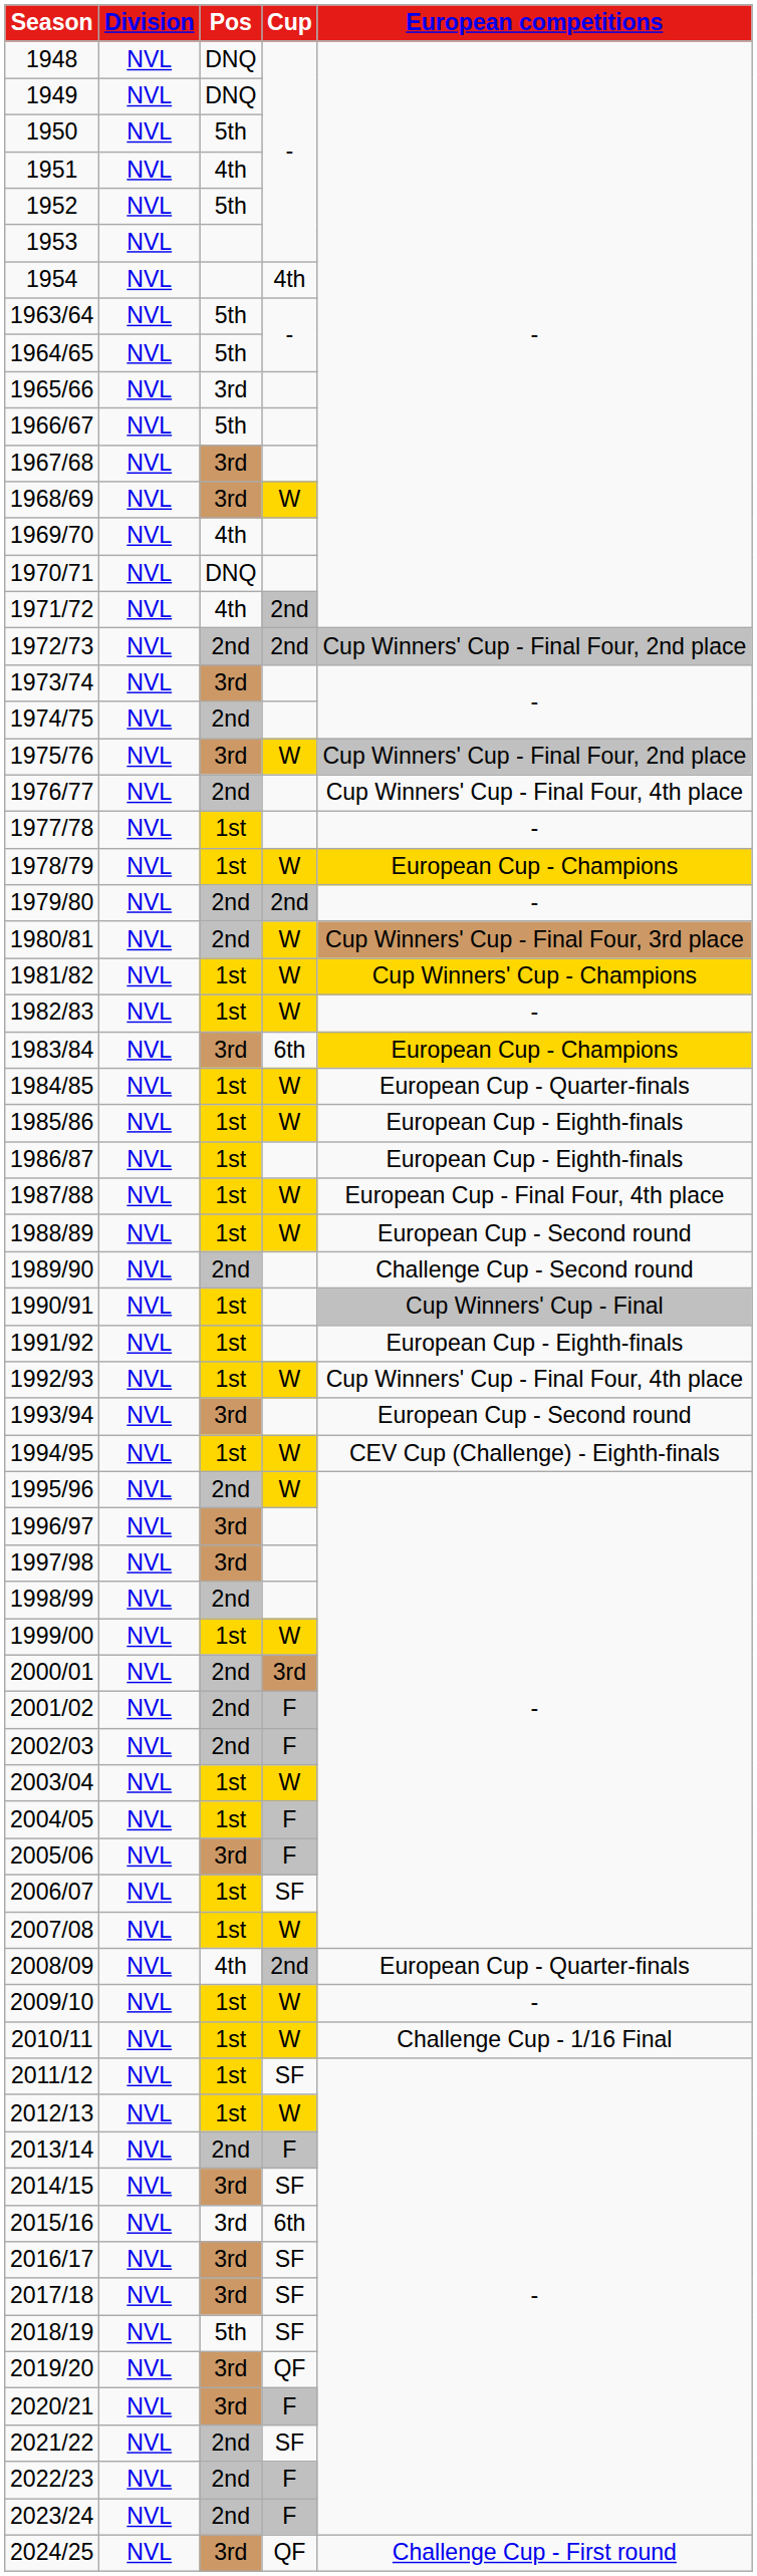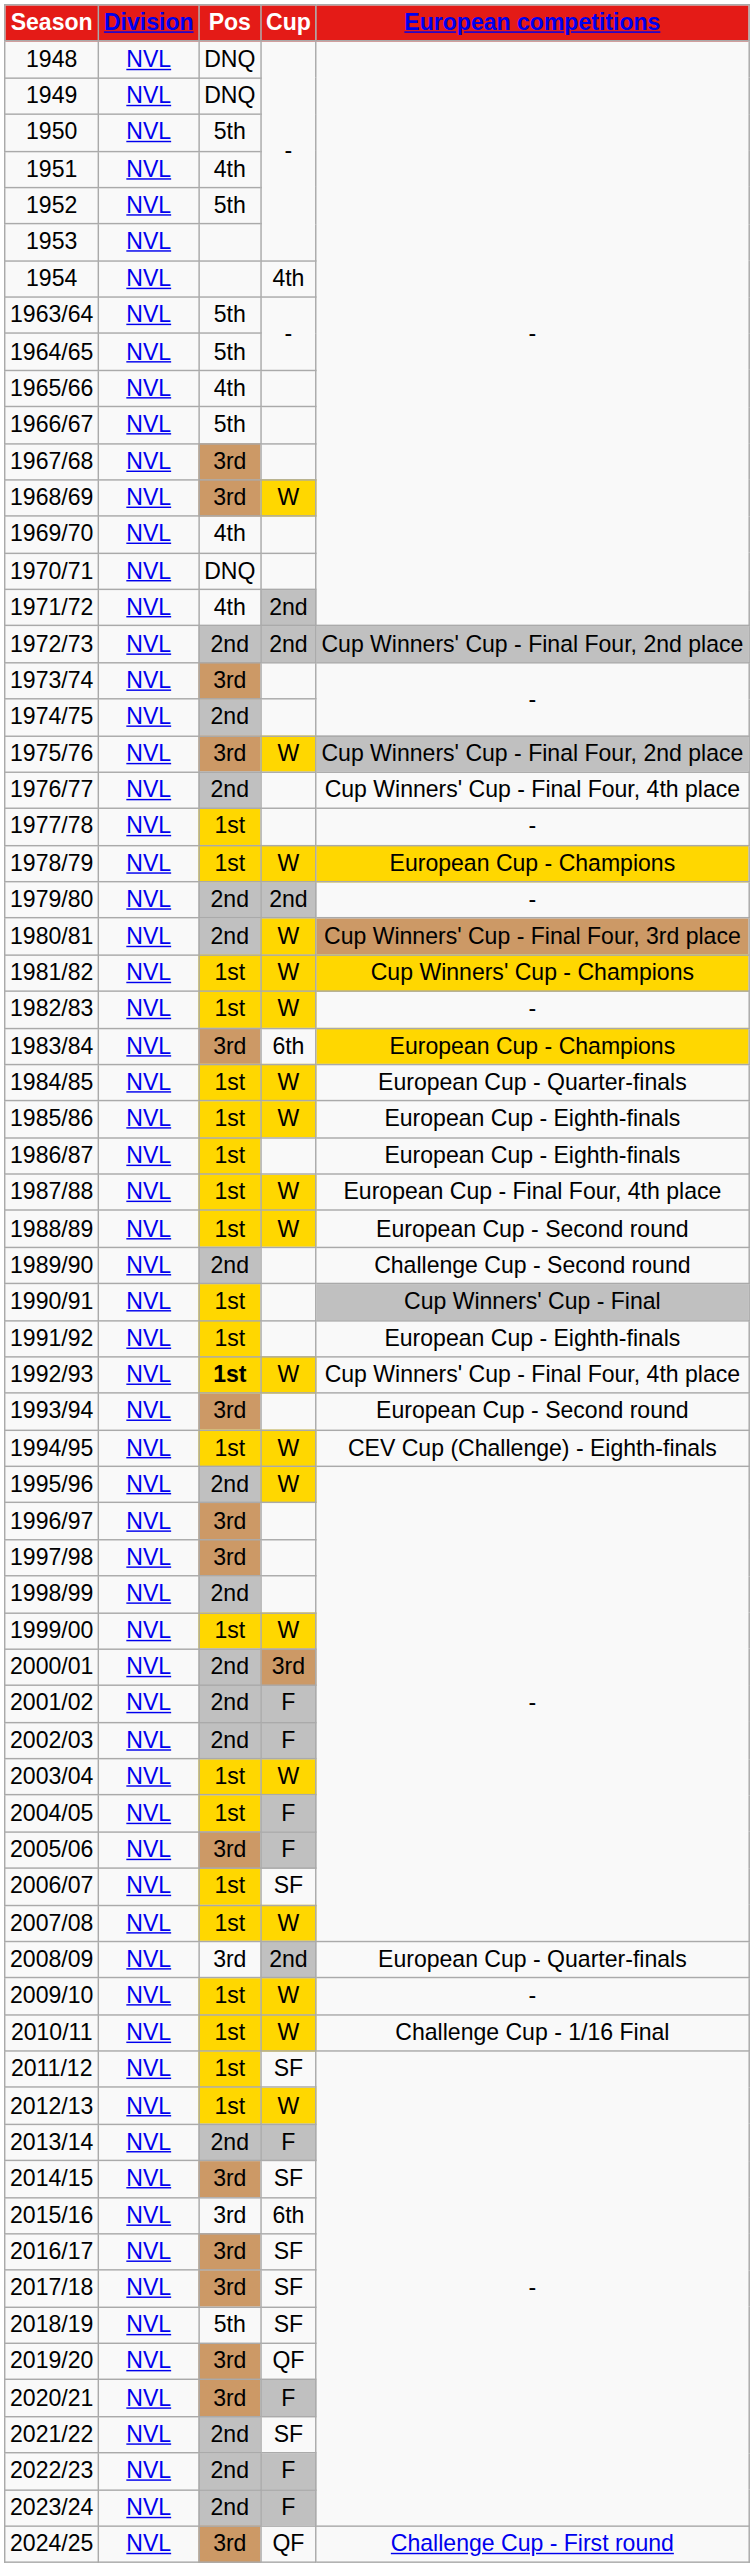1965/66 | Pos: 3rd -> 4th
1992/93 | Pos: normal -> bold
2008/09 | Pos: 4th -> 3rd
